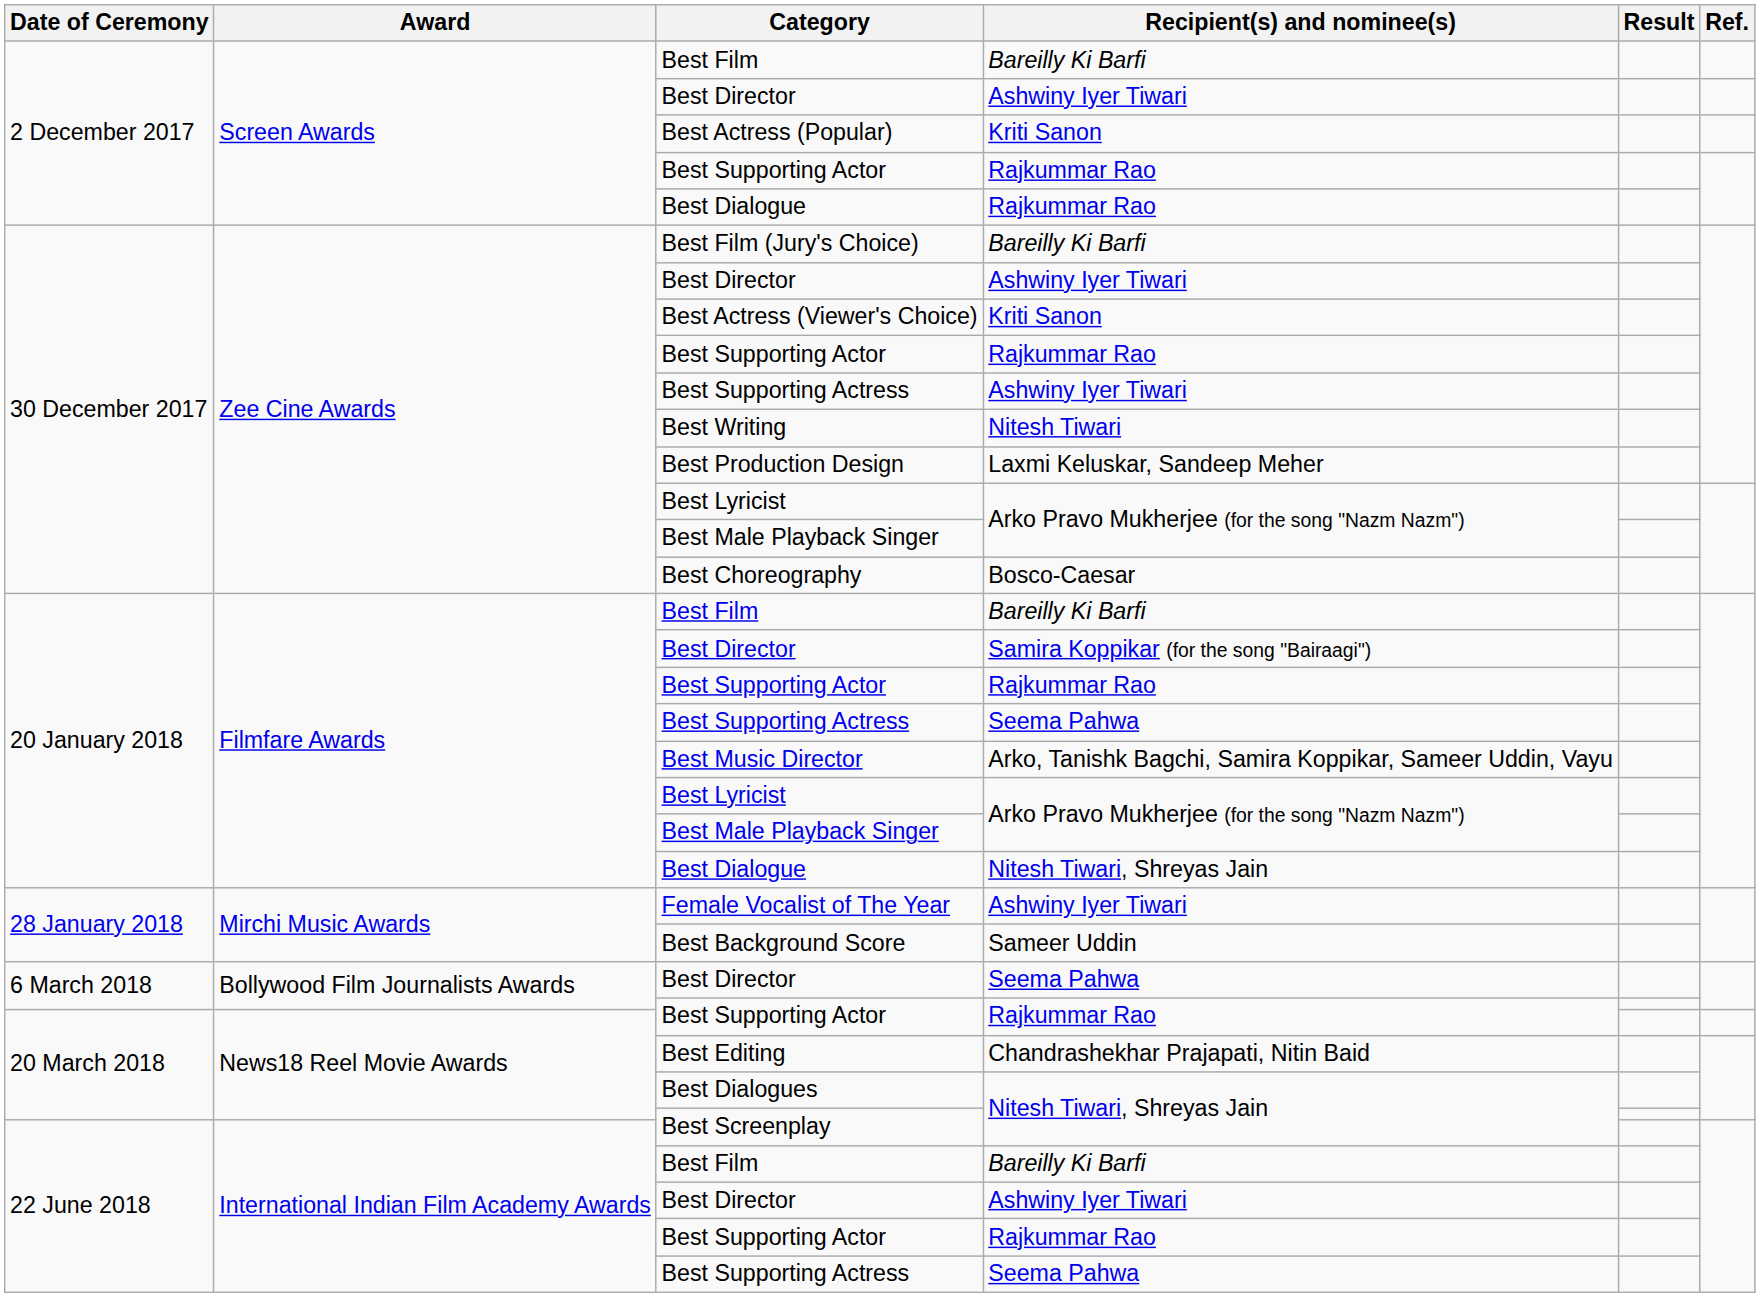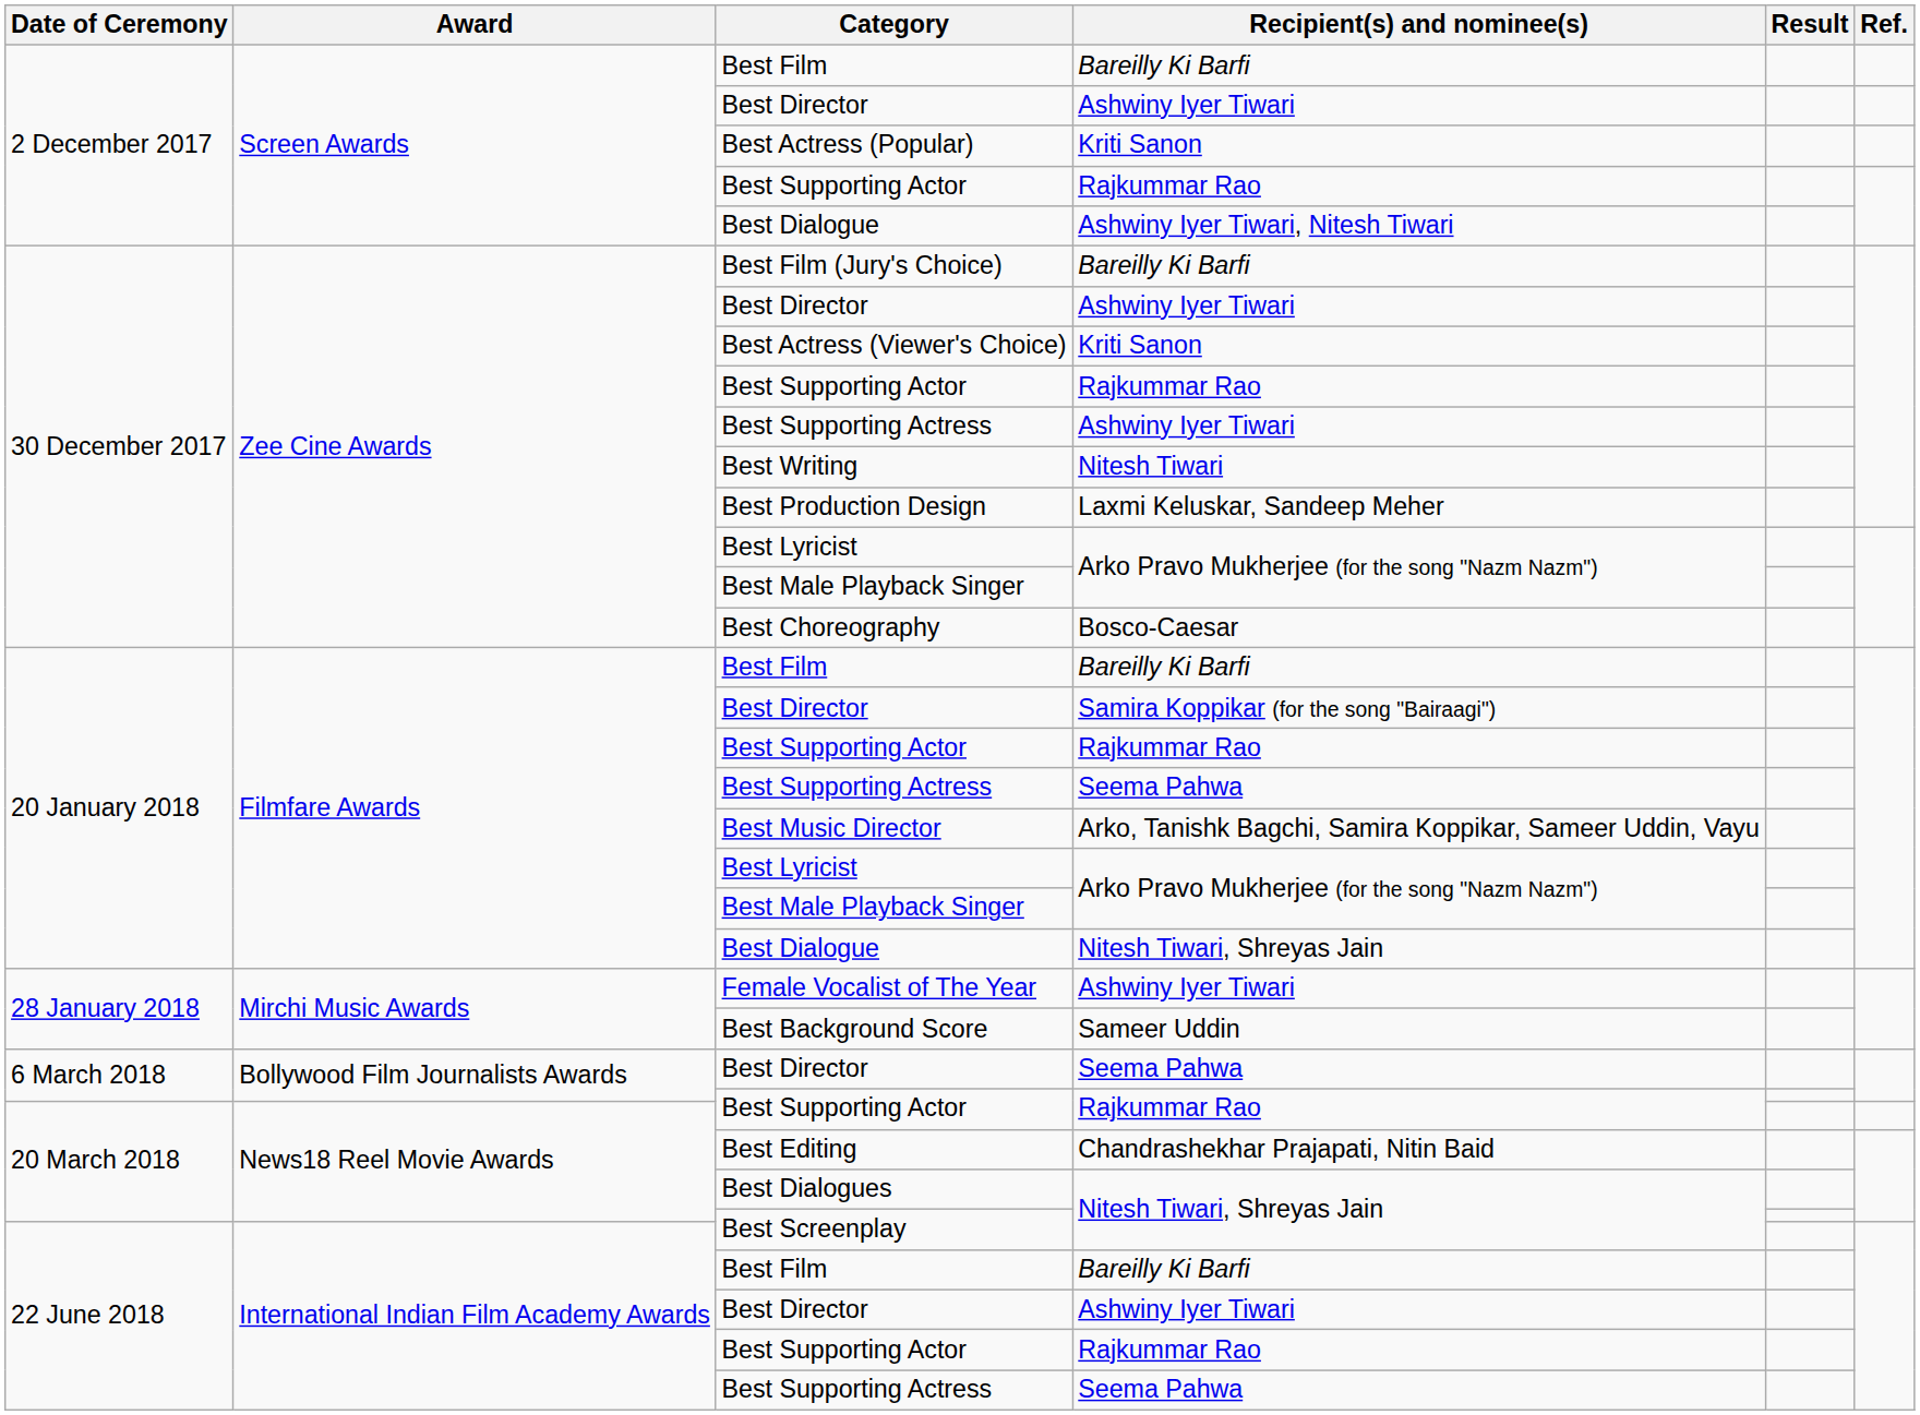2 December 2017 / Best Dialogue | Recipient(s) and nominee(s): Rajkummar Rao -> Ashwiny Iyer Tiwari, Nitesh Tiwari
